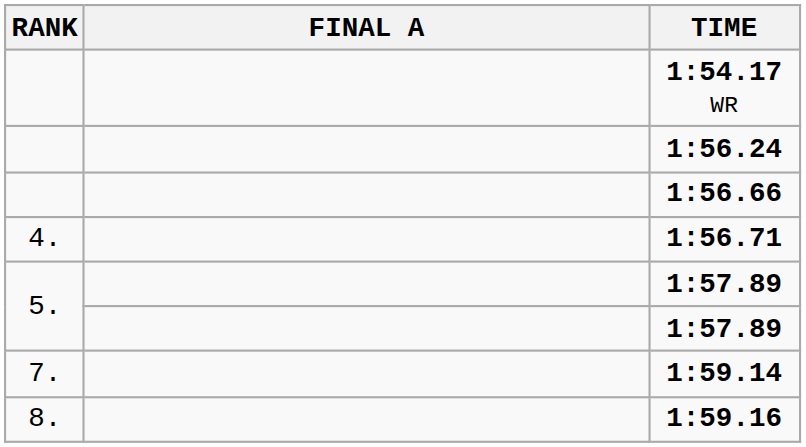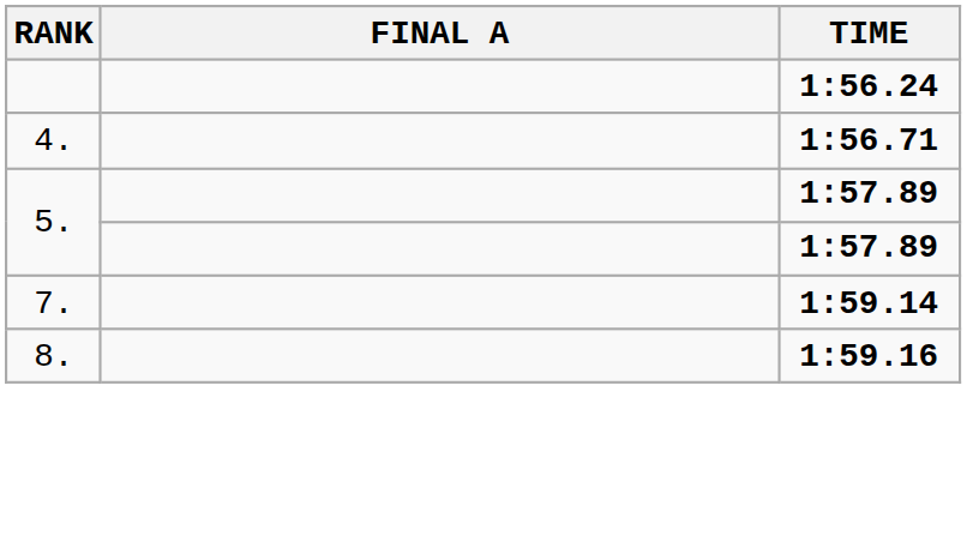- row: 1:54.17 WR
- row: 1:56.66
